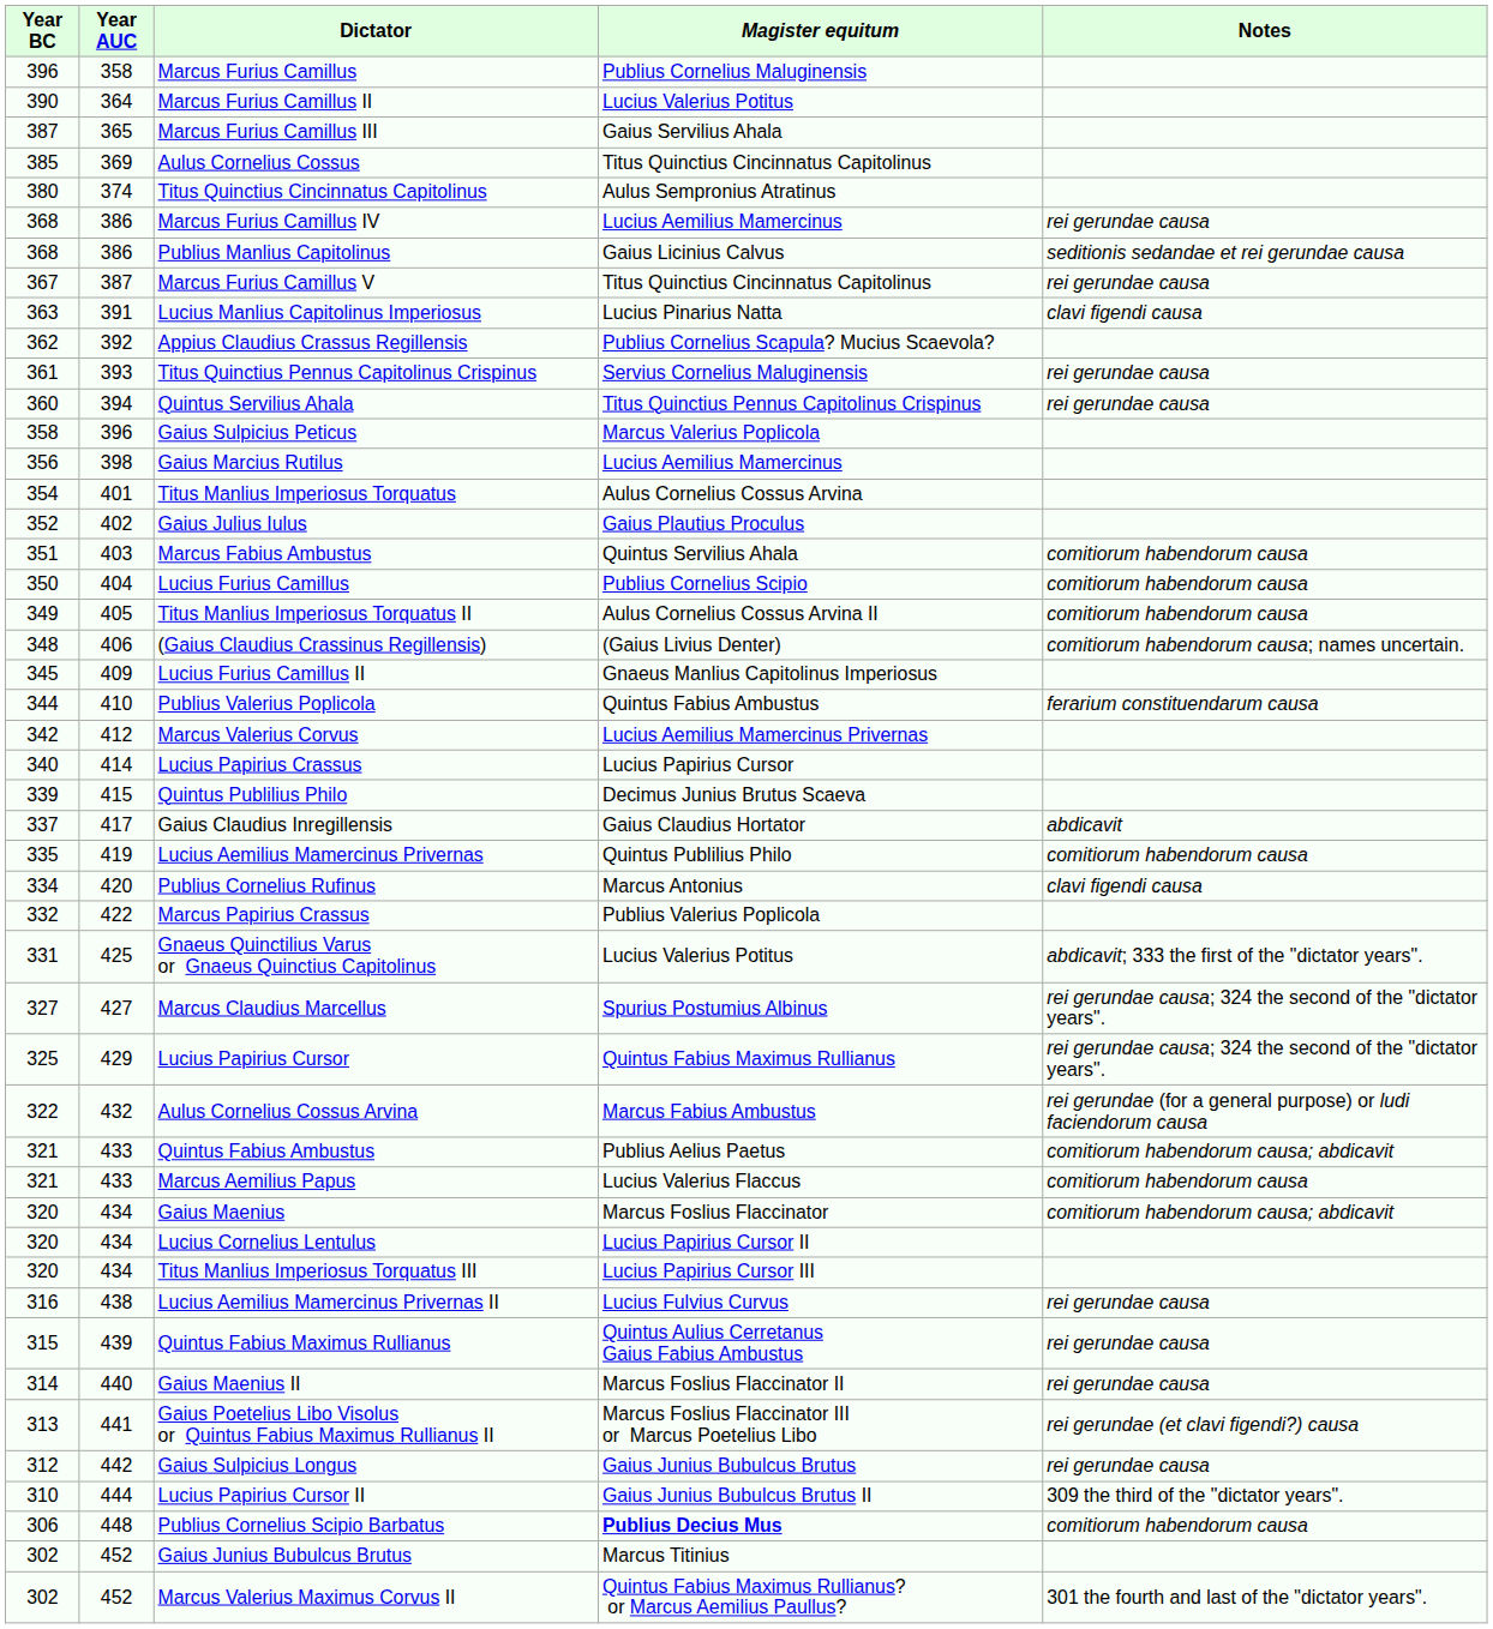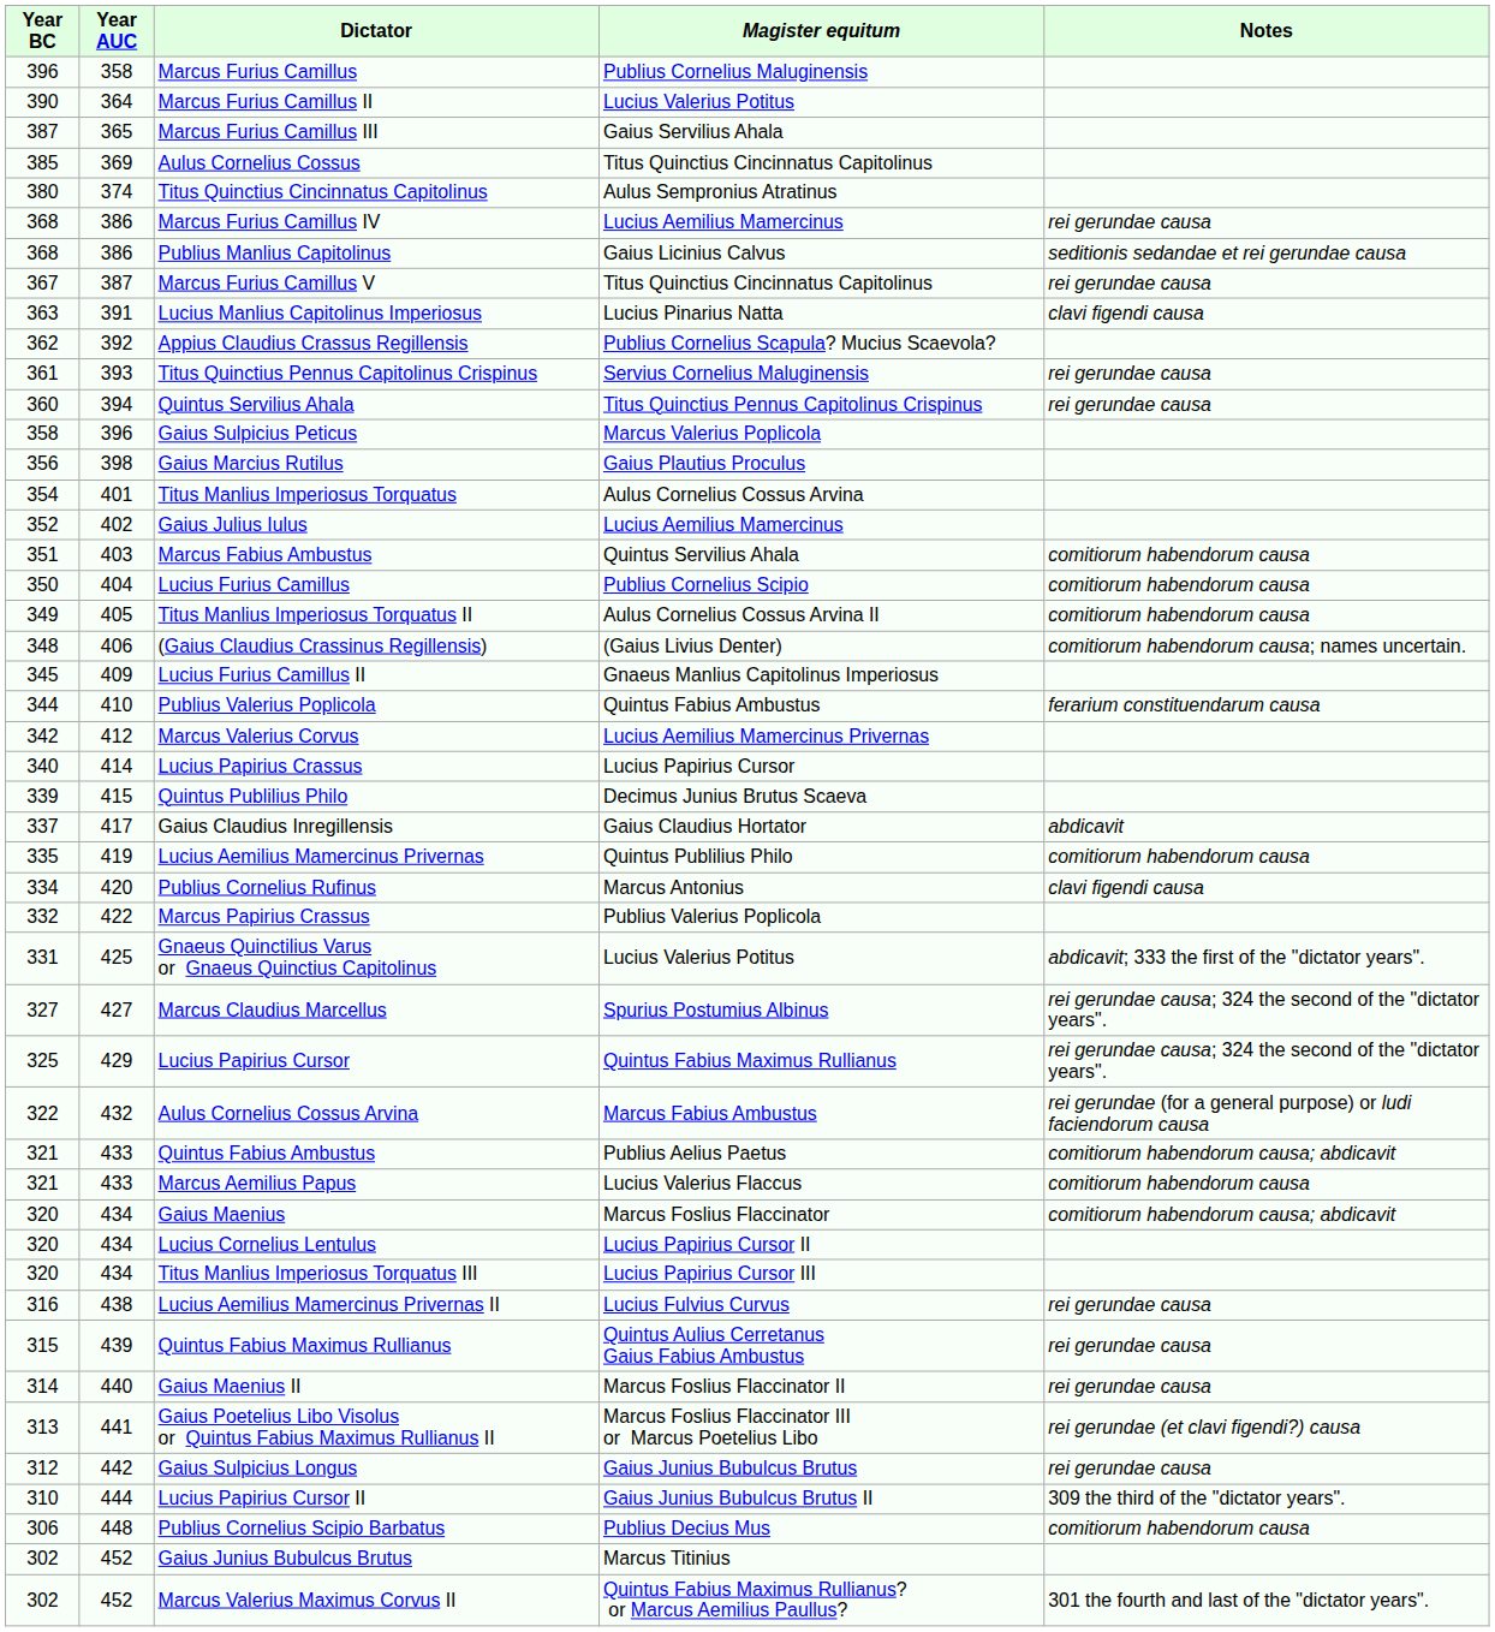Gaius Marcius Rutilus | Magister equitum: Lucius Aemilius Mamercinus -> Gaius Plautius Proculus
Gaius Julius Iulus | Magister equitum: Gaius Plautius Proculus -> Lucius Aemilius Mamercinus
Publius Cornelius Scipio Barbatus | Magister equitum: bold -> normal
